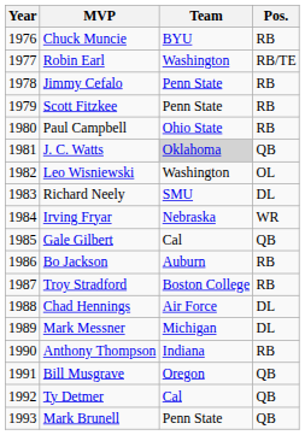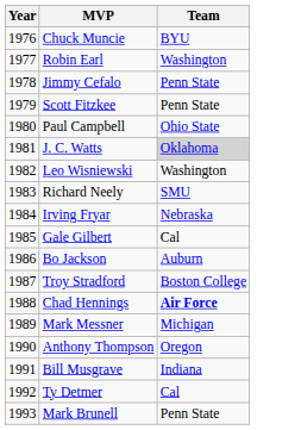- column: Pos. | RB | RB/TE | RB | RB | RB | QB | OL | DL | WR | QB | RB | RB | DL | DL | RB | QB | QB | QB
Chad Hennings | Team: normal -> bold
Anthony Thompson | Team: Indiana -> Oregon
Bill Musgrave | Team: Oregon -> Indiana
